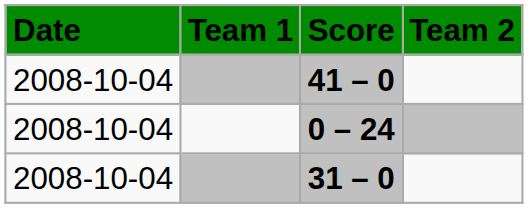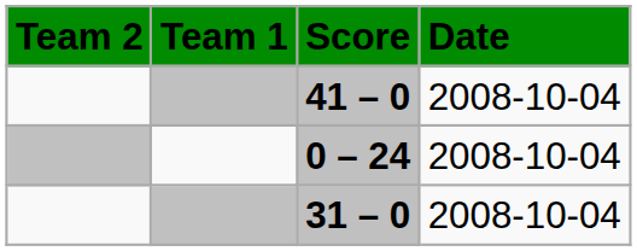columns swapped: Date <-> Team 2
